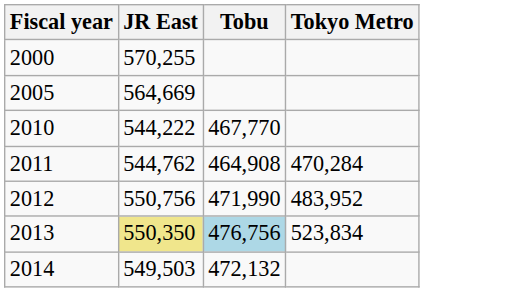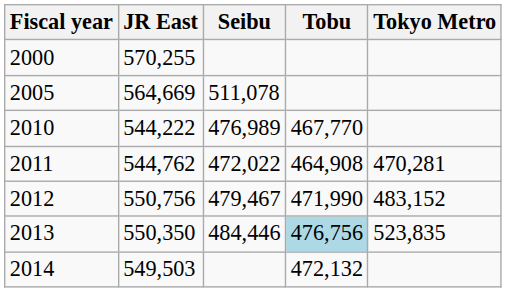+ column: Seibu | 511,078 | 476,989 | 472,022 | 479,467 | 484,446
2011 | Tokyo Metro: 470,284 -> 470,281
2012 | Tokyo Metro: 483,952 -> 483,152
2013 | JR East: khaki background -> no background
2013 | Tokyo Metro: 523,834 -> 523,835
